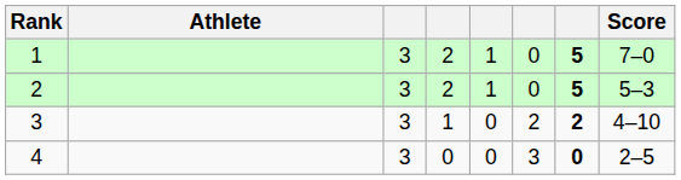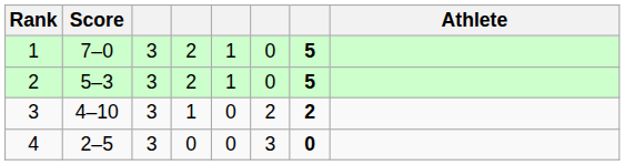columns swapped: Athlete <-> Score
